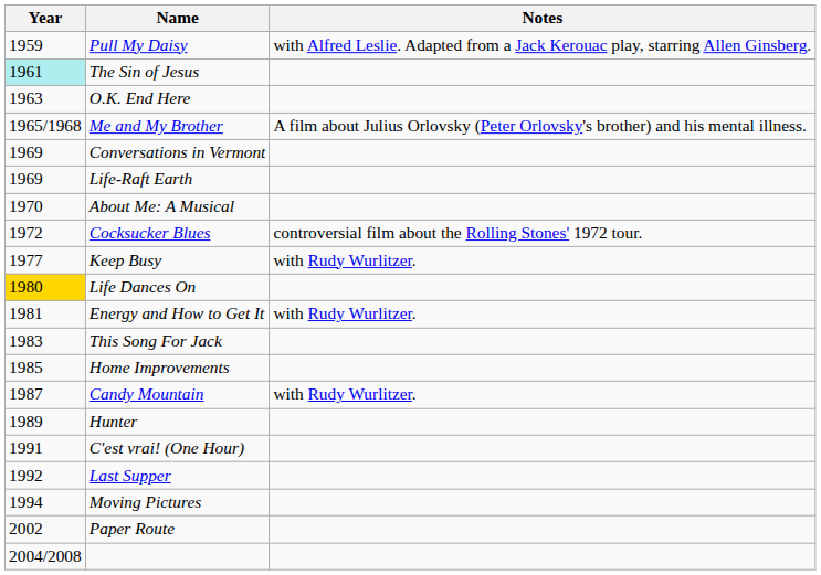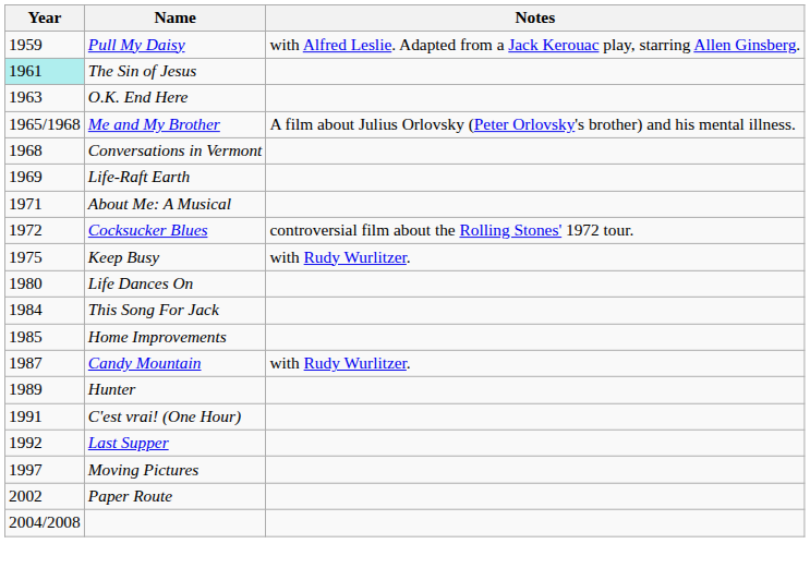Conversations in Vermont | Year: 1969 -> 1968
About Me: A Musical | Year: 1970 -> 1971
Keep Busy | Year: 1977 -> 1975
Life Dances On | Year: gold background -> no background
- row: 1981 | Energy and How to Get It | with Rudy Wurlitzer.
This Song For Jack | Year: 1983 -> 1984
Moving Pictures | Year: 1994 -> 1997
